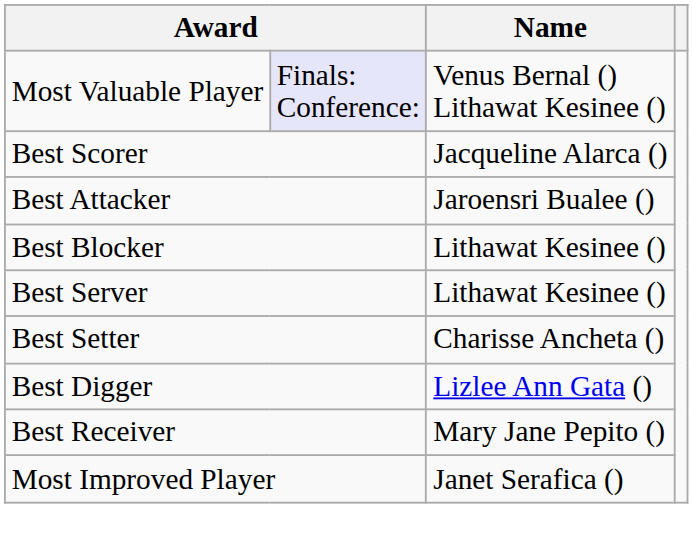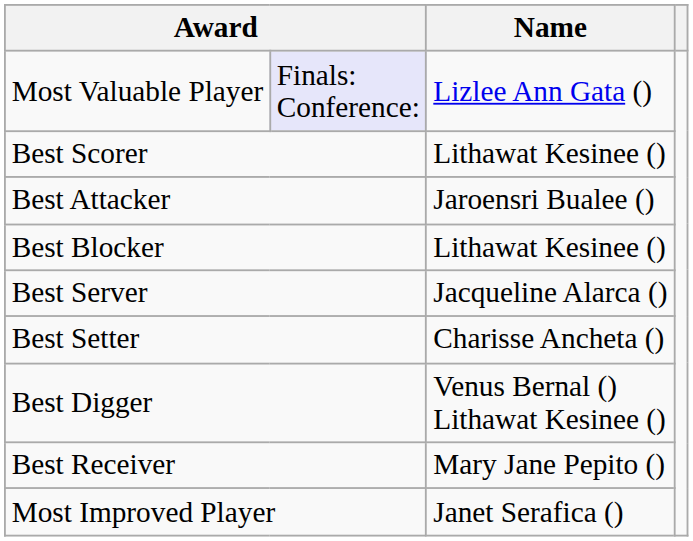Most Valuable Player | Name: Venus Bernal () Lithawat Kesinee () -> Lizlee Ann Gata ()
Best Scorer | Name: Jacqueline Alarca () -> Lithawat Kesinee ()
Best Server | Name: Lithawat Kesinee () -> Jacqueline Alarca ()
Best Digger | Name: Lizlee Ann Gata () -> Venus Bernal () Lithawat Kesinee ()
